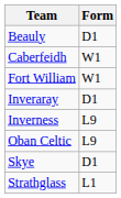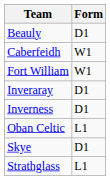Inverness | Form: L9 -> D1
Oban Celtic | Form: L9 -> L1
